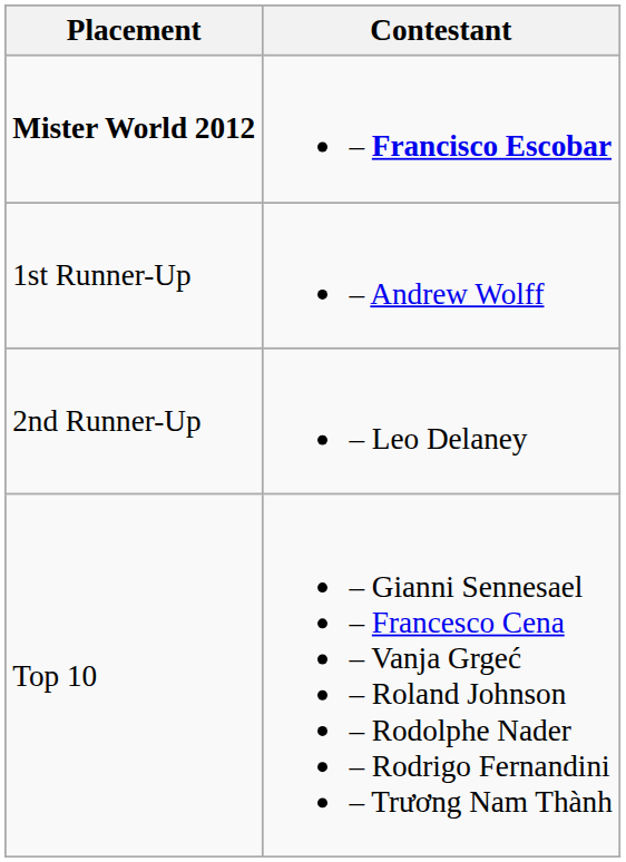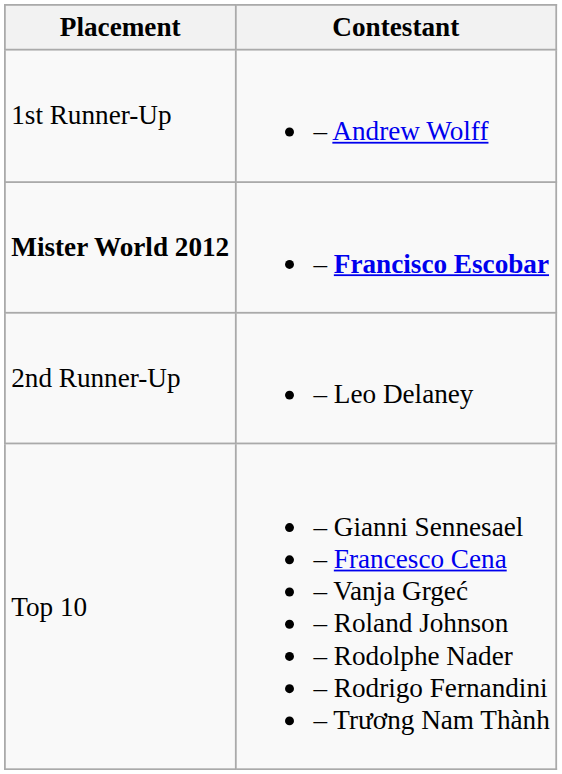rows swapped: Mister World 2012 <-> 1st Runner-Up
